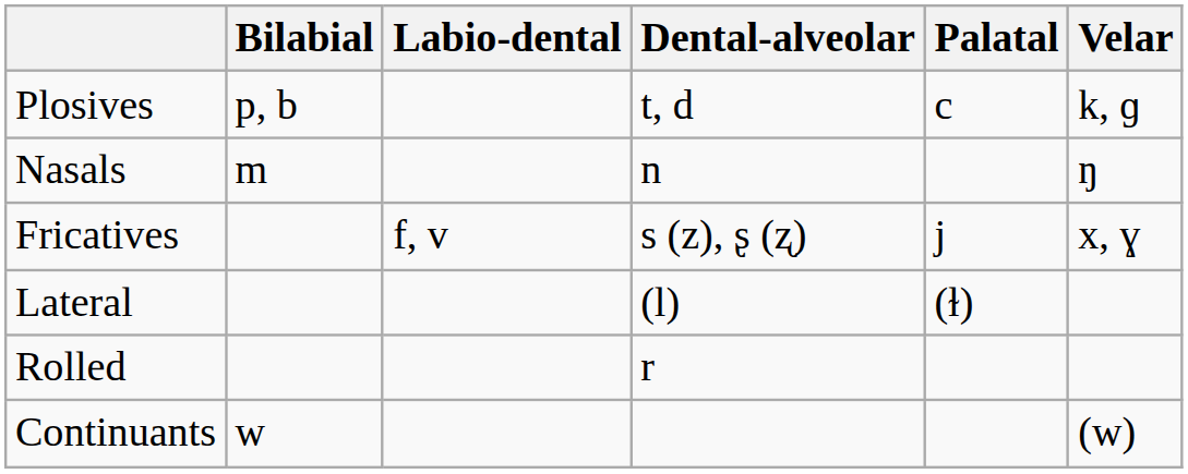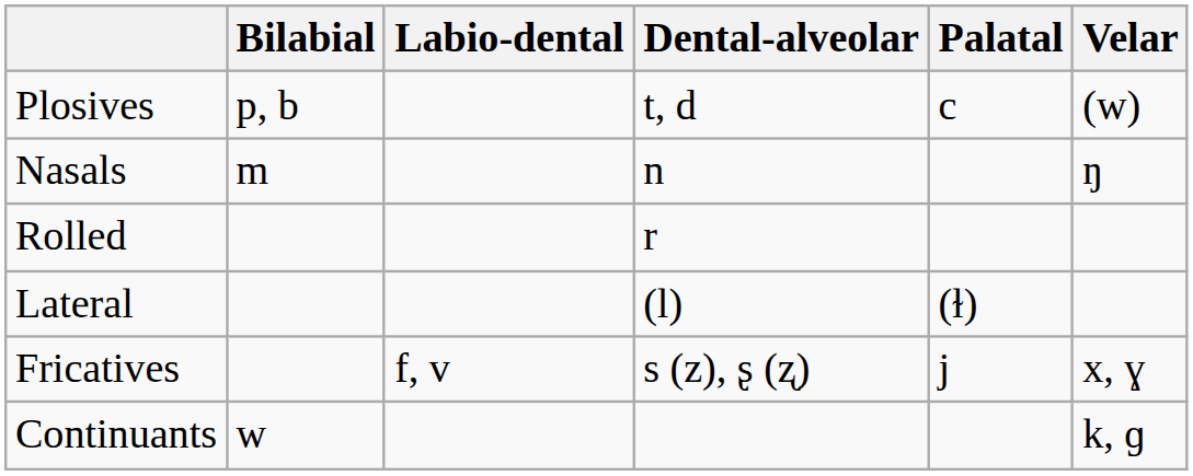Plosives | Velar: k, ɡ -> (w)
rows swapped: Fricatives <-> Rolled
Continuants | Velar: (w) -> k, ɡ
